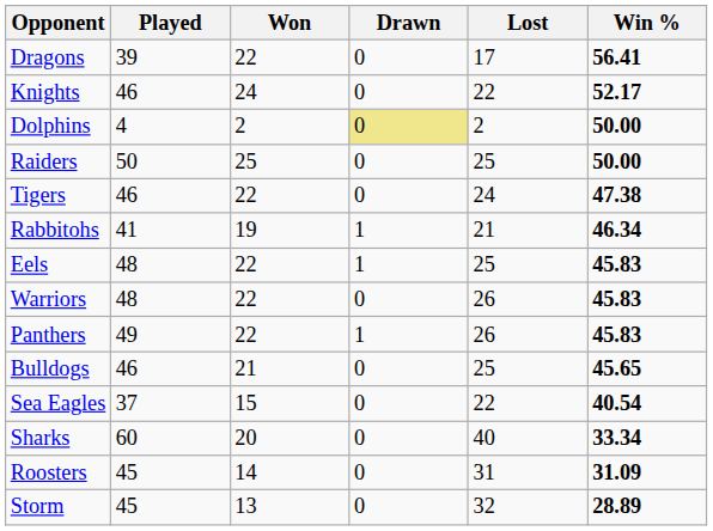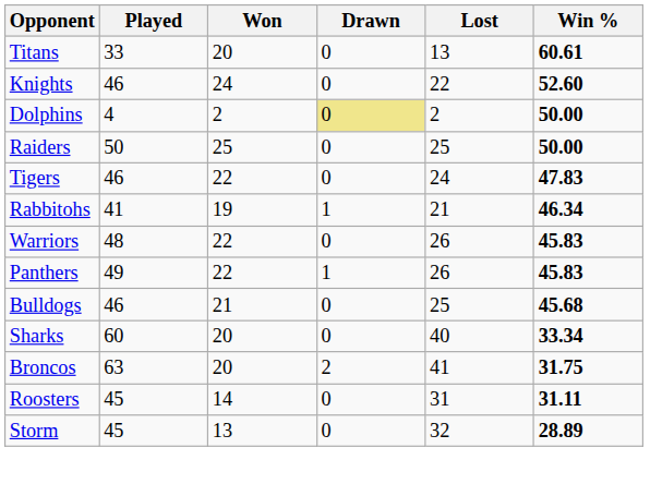+ row: Titans | 33 | 20 | 0 | 13 | 60.61
- row: Dragons | 39 | 22 | 0 | 17 | 56.41
Knights | Win %: 52.17 -> 52.60
Tigers | Win %: 47.38 -> 47.83
- row: Eels | 48 | 22 | 1 | 25 | 45.83
Bulldogs | Win %: 45.65 -> 45.68
- row: Sea Eagles | 37 | 15 | 0 | 22 | 40.54
+ row: Broncos | 63 | 20 | 2 | 41 | 31.75
Roosters | Win %: 31.09 -> 31.11
